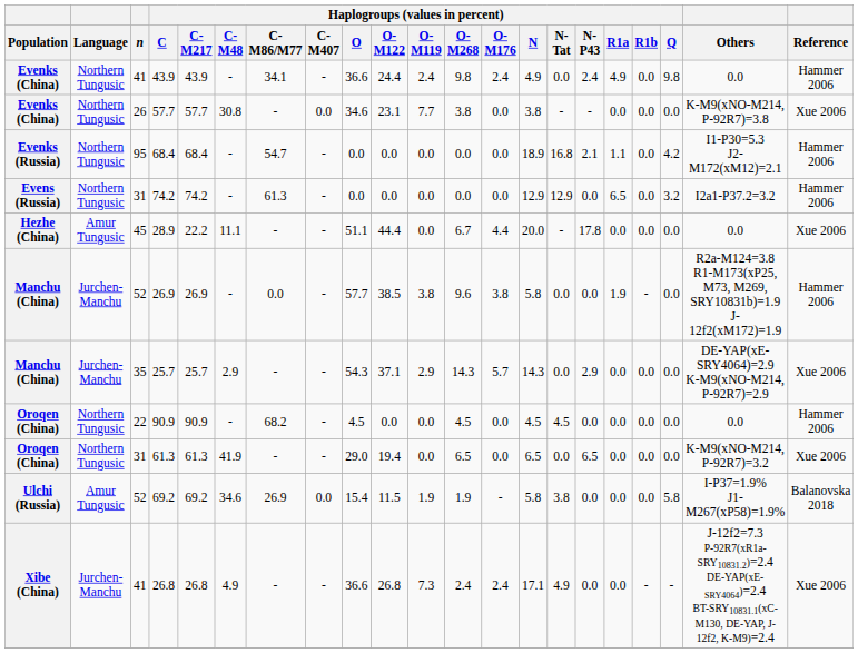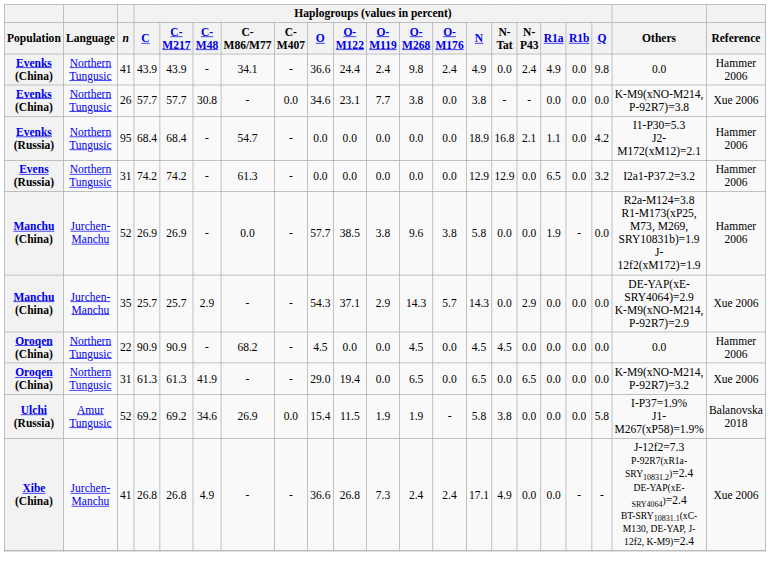- row: Hezhe (China) | Amur Tungusic | 45 | 28.9 | 22.2 | 11.1 | - | - | 51.1 | 44.4 | 0.0 | 6.7 | 4.4 | 20.0 | - | 17.8 | 0.0 | 0.0 | 0.0 | 0.0 | Xue 2006
